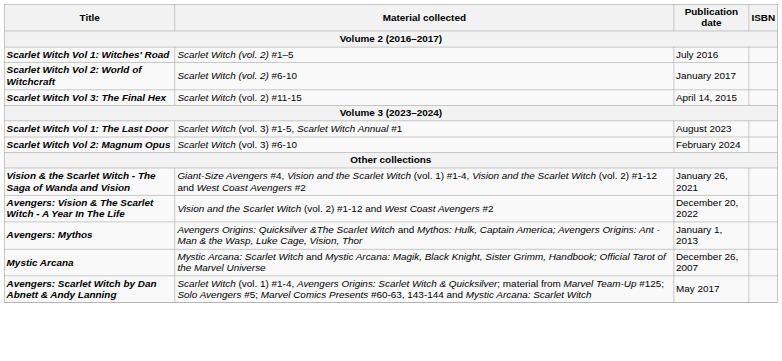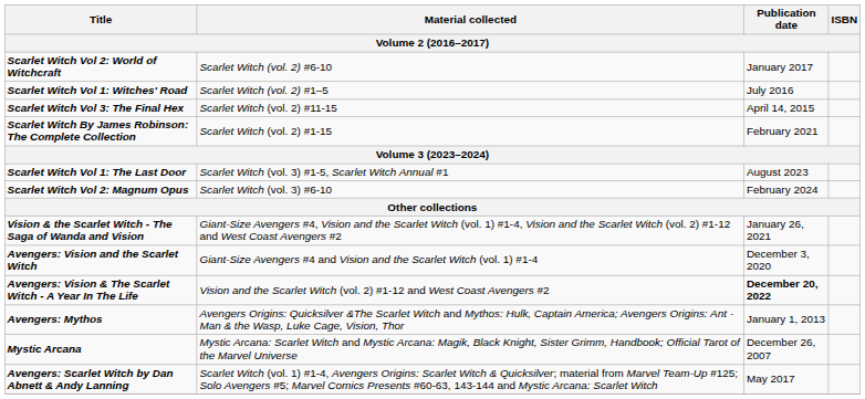rows swapped: Scarlet Witch Vol 1: Witches' Road <-> Scarlet Witch Vol 2: World of Witchcraft
+ row: Scarlet Witch By James Robinson: The Complete Collection | Scarlet Witch (vol. 2) #1-15 | February 2021
+ row: Avengers: Vision and the Scarlet Witch | Giant-Size Avengers #4 and Vision and the Scarlet Witch (vol. 1) #1-4 | December 3, 2020
Avengers: Vision & The Scarlet Witch - A Year In The Life | Publication date: normal -> bold
